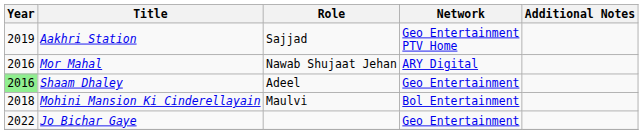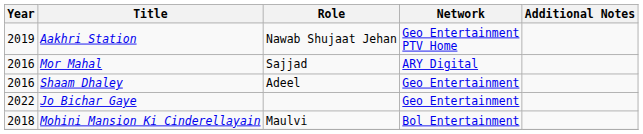Aakhri Station | Role: Sajjad -> Nawab Shujaat Jehan
Mor Mahal | Role: Nawab Shujaat Jehan -> Sajjad
Shaam Dhaley | Year: lightgreen background -> no background
rows swapped: Mohini Mansion Ki Cinderellayain <-> Jo Bichar Gaye
